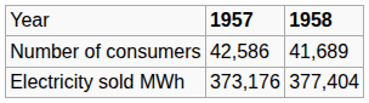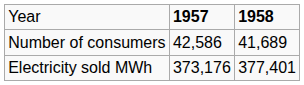Electricity sold MWh | column 3: 377,404 -> 377,401
